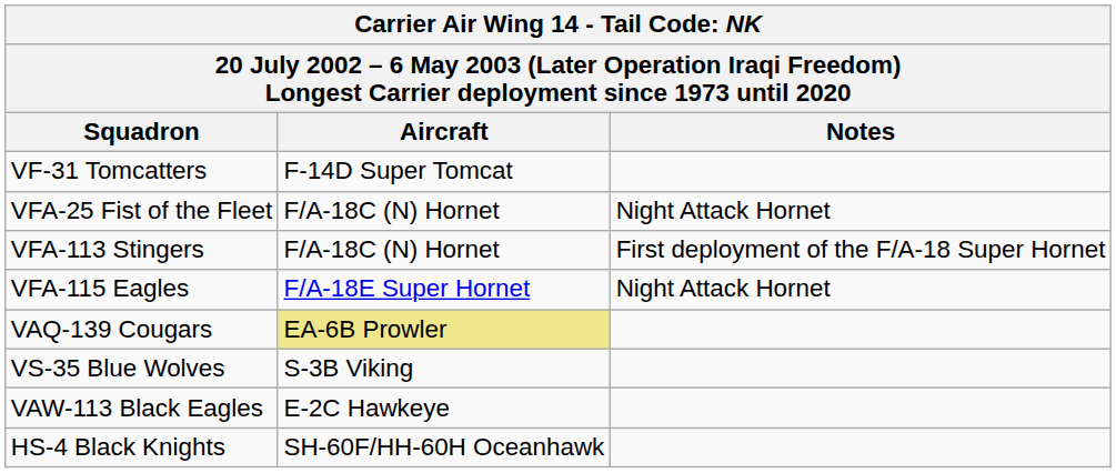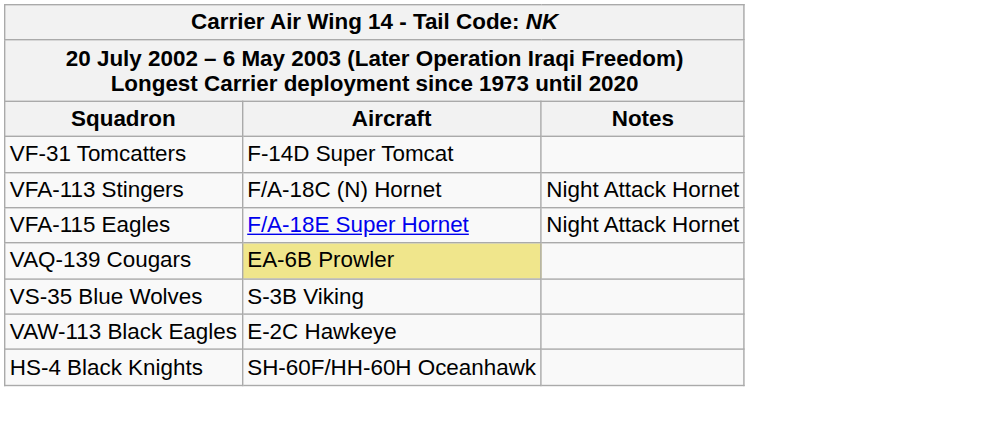- row: VFA-25 Fist of the Fleet | F/A-18C (N) Hornet | Night Attack Hornet
VFA-113 Stingers | Notes: First deployment of the F/A-18 Super Hornet -> Night Attack Hornet
